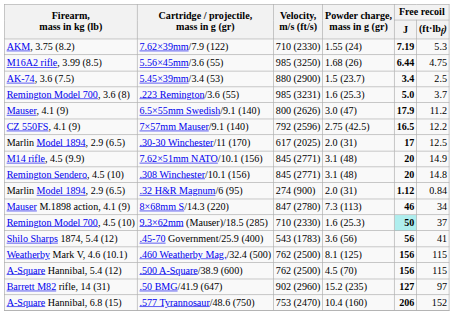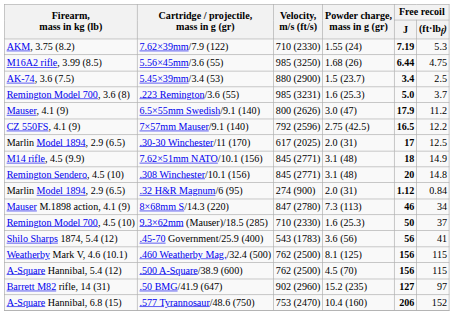7.62×51mm NATO/10.1 (156) | Free recoil / J: 20 -> 18
9.3×62mm (Mauser)/18.5 (285) | Free recoil / J: paleturquoise background -> no background
